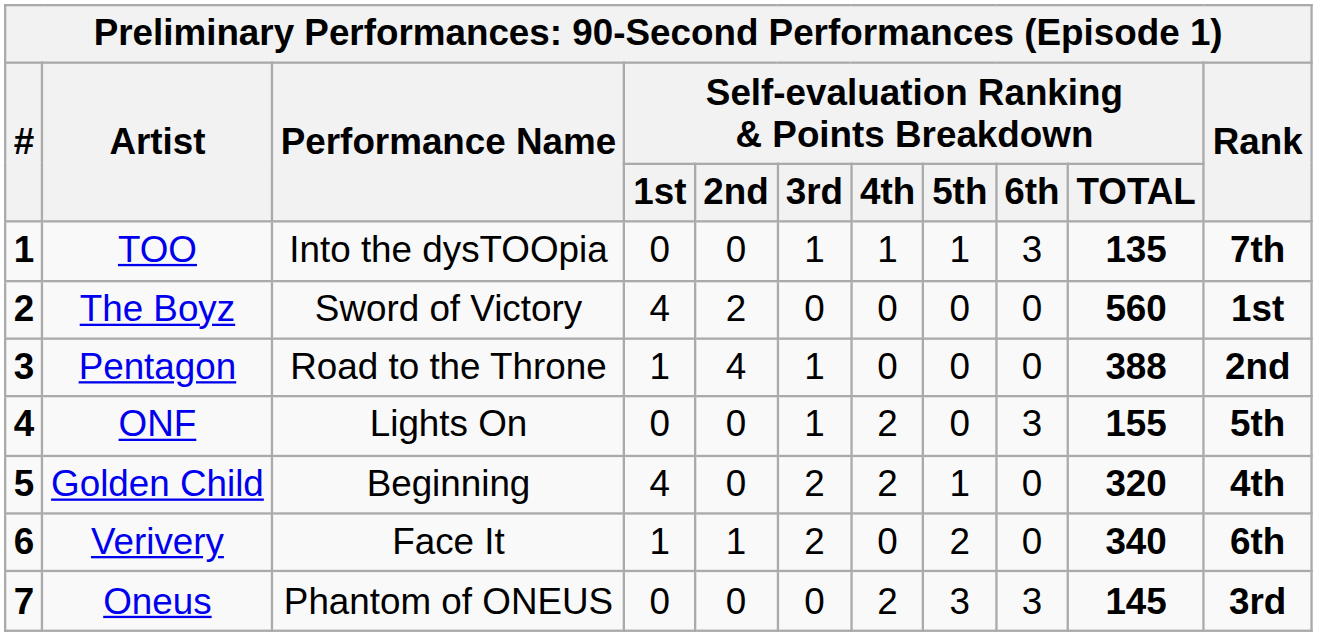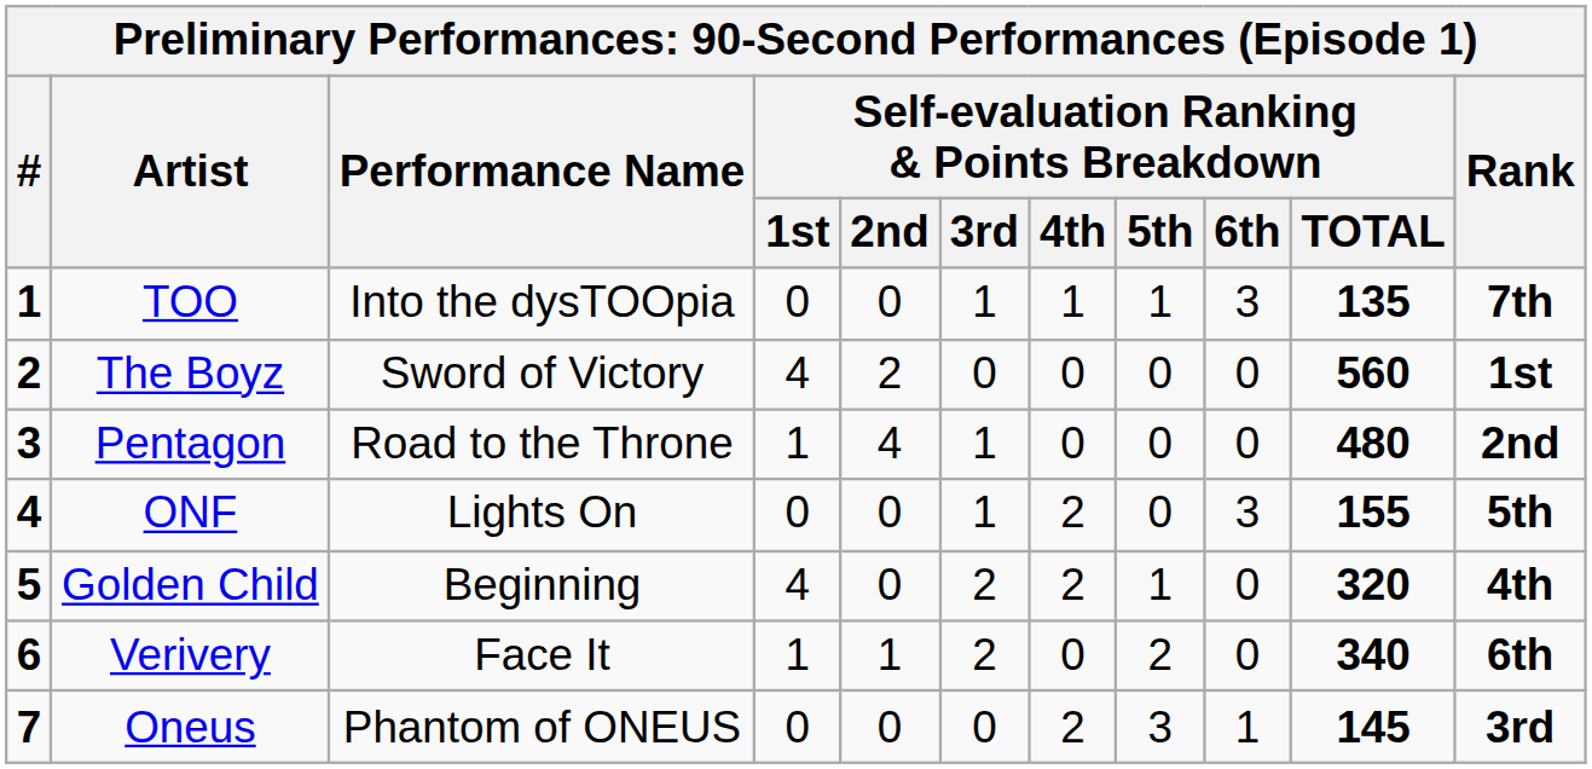Pentagon | Self-evaluation Ranking & Points Breakdown / TOTAL: 388 -> 480
Oneus | Self-evaluation Ranking & Points Breakdown / 6th: 3 -> 1
